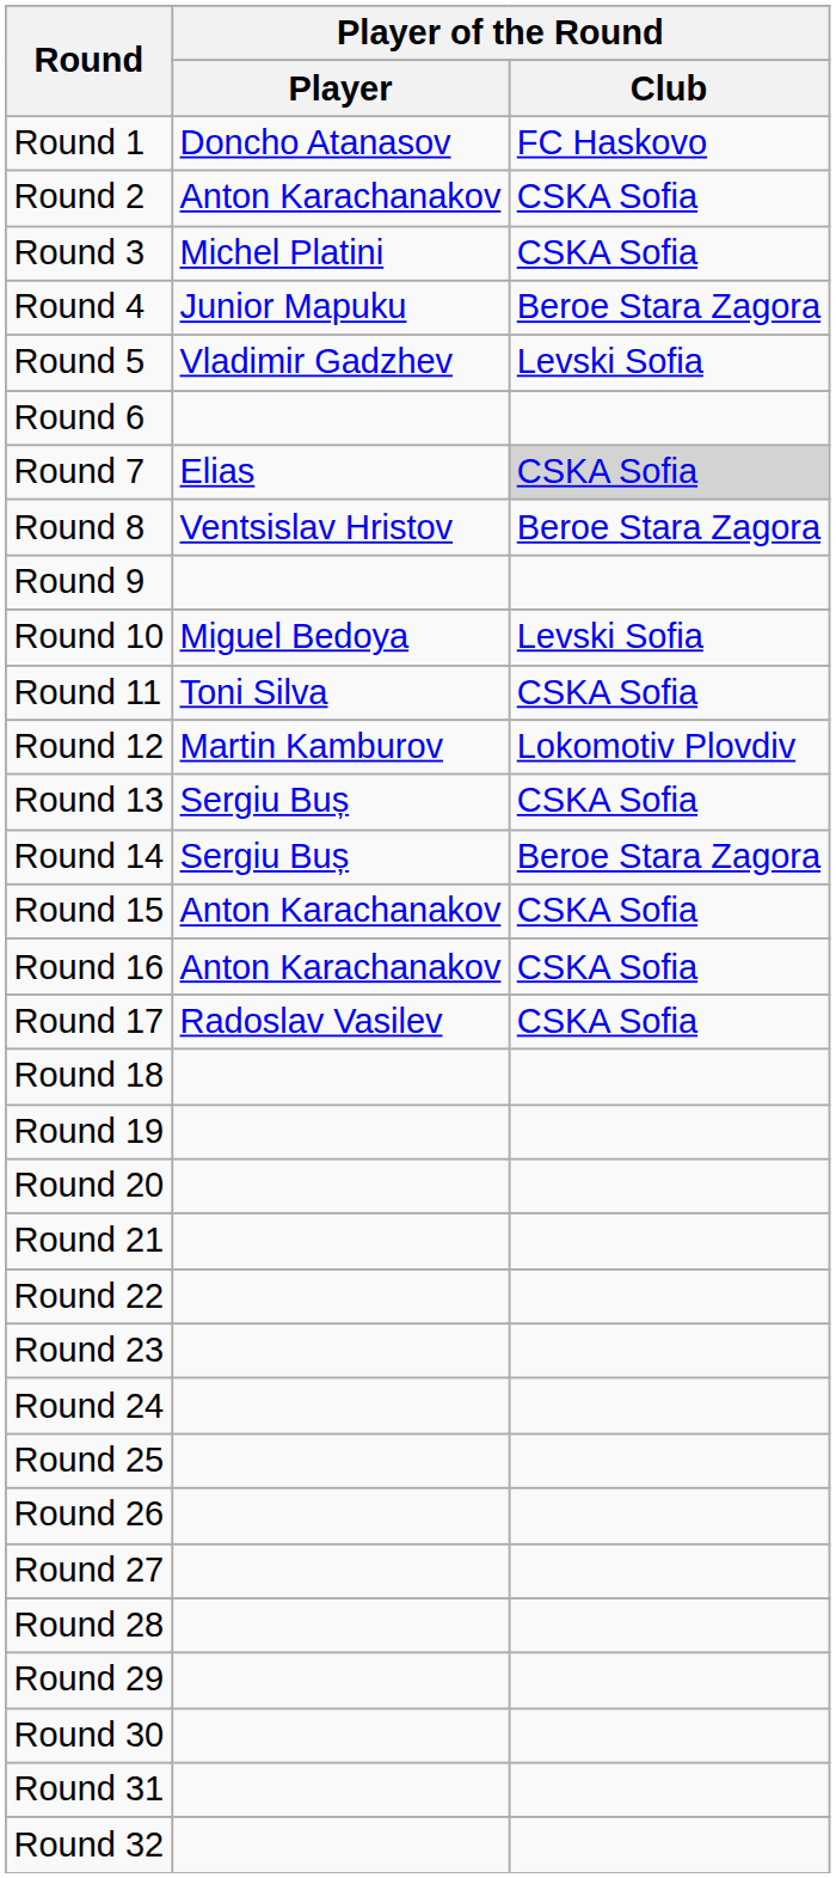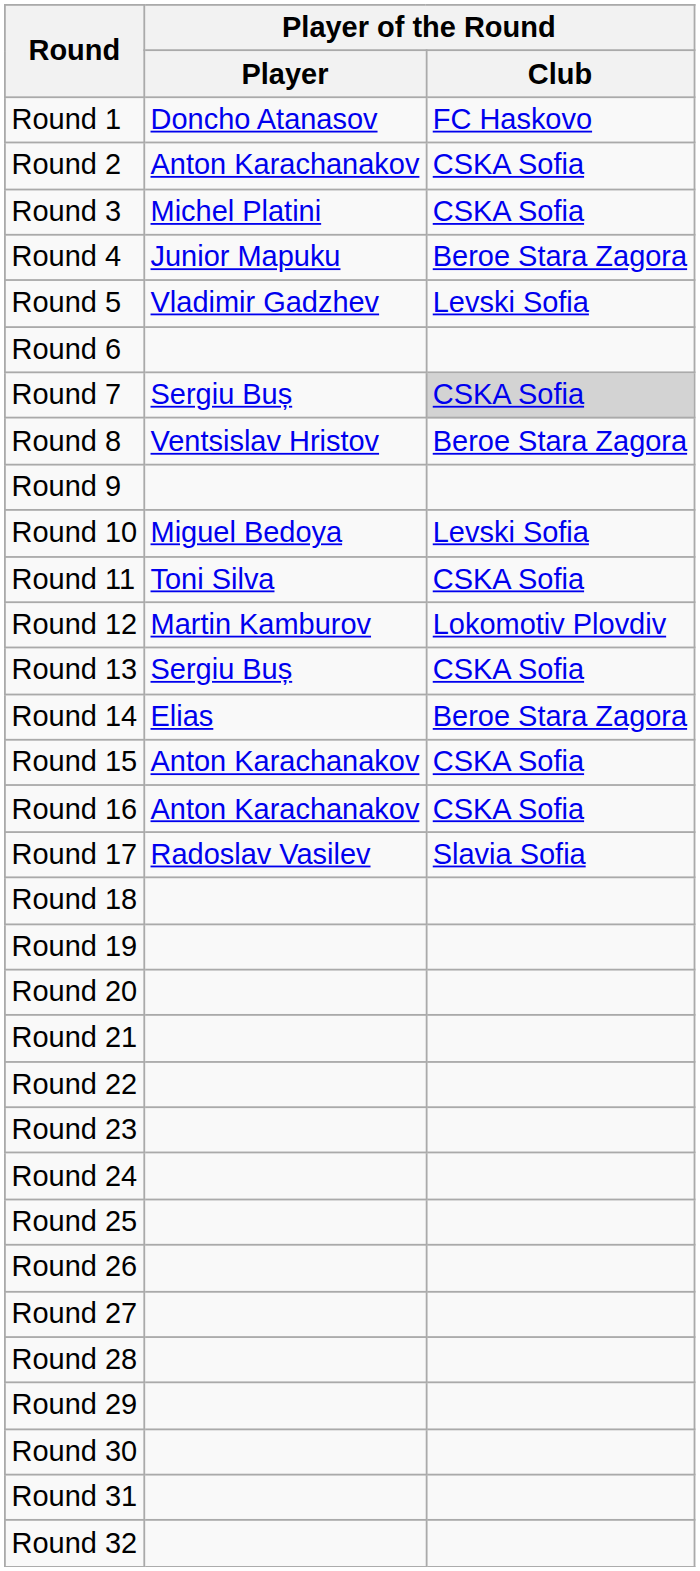Round 7 | Player of the Round / Player: Elias -> Sergiu Buș
Round 14 | Player of the Round / Player: Sergiu Buș -> Elias
Round 17 | Player of the Round / Club: CSKA Sofia -> Slavia Sofia
